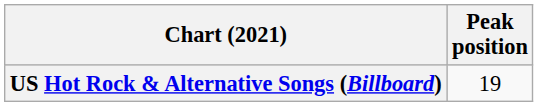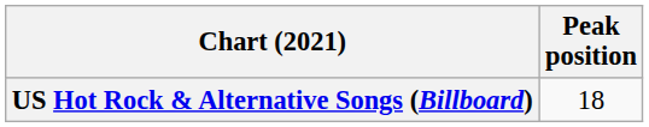US Hot Rock & Alternative Songs (Billboard) | Peak position: 19 -> 18
